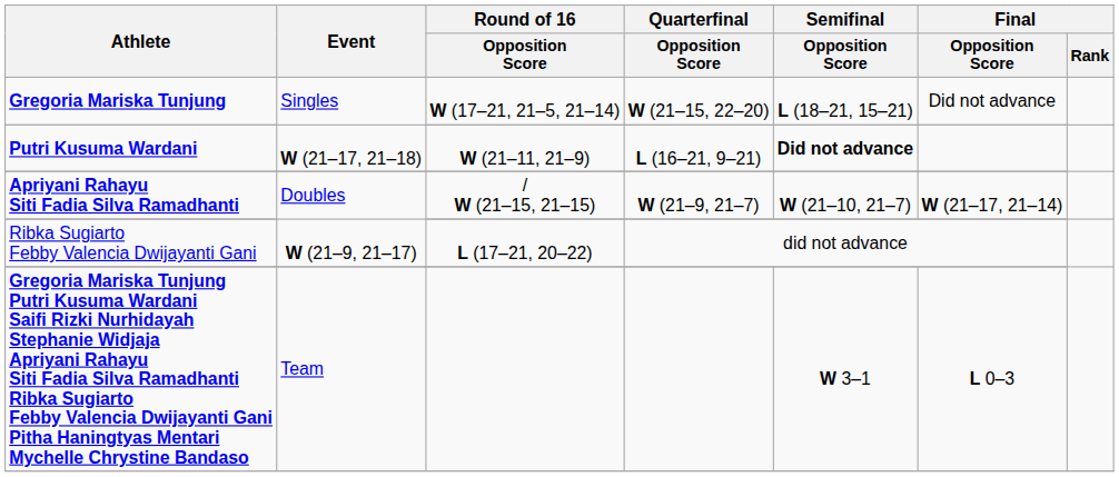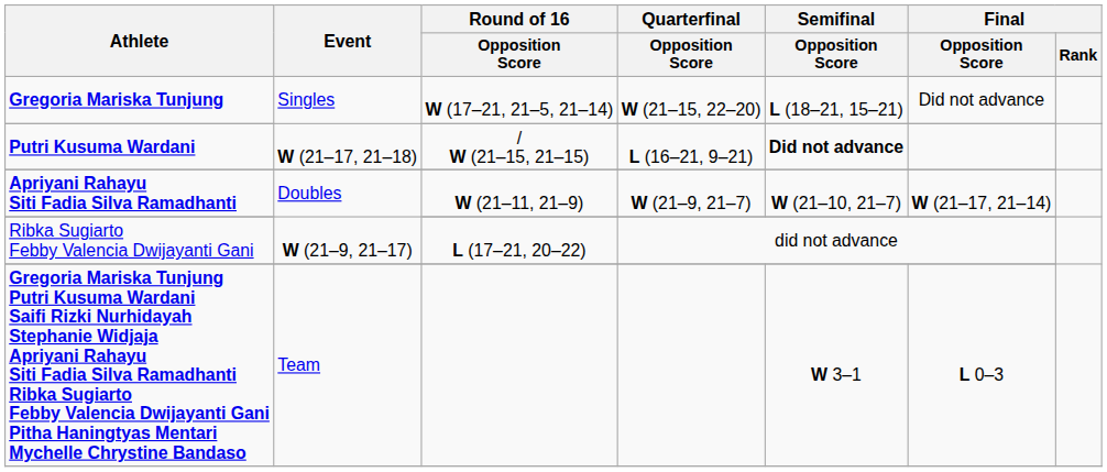Putri Kusuma Wardani | Round of 16 / Opposition Score: W (21–11, 21–9) -> / W (21–15, 21–15)
Apriyani Rahayu Siti Fadia Silva Ramadhanti | Round of 16 / Opposition Score: / W (21–15, 21–15) -> W (21–11, 21–9)
